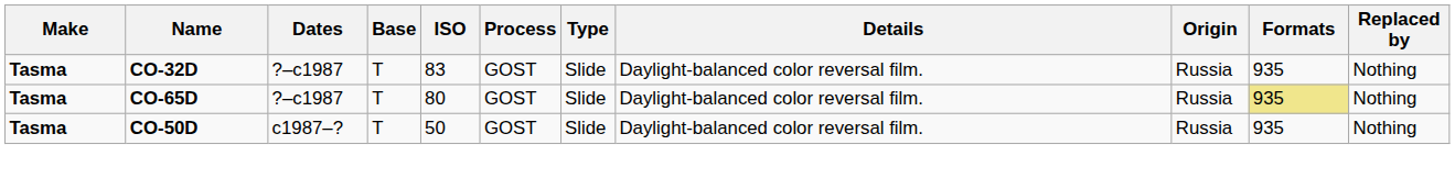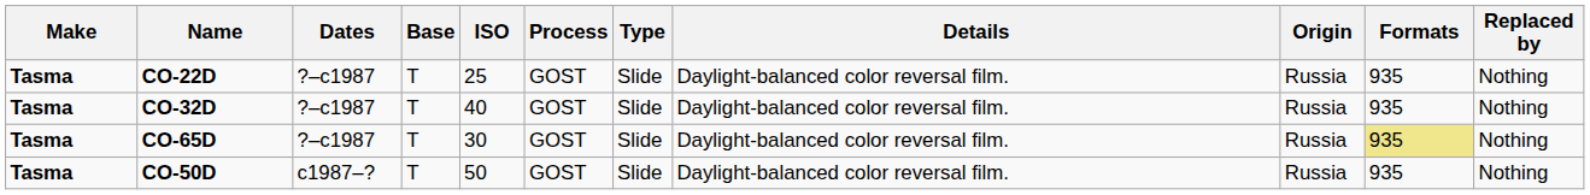+ row: Tasma | CO-22D | ?–c1987 | T | 25 | GOST | Slide | Daylight-balanced color reversal film. | Russia | 935 | Nothing
CO-32D | ISO: 83 -> 40
CO-65D | ISO: 80 -> 30
